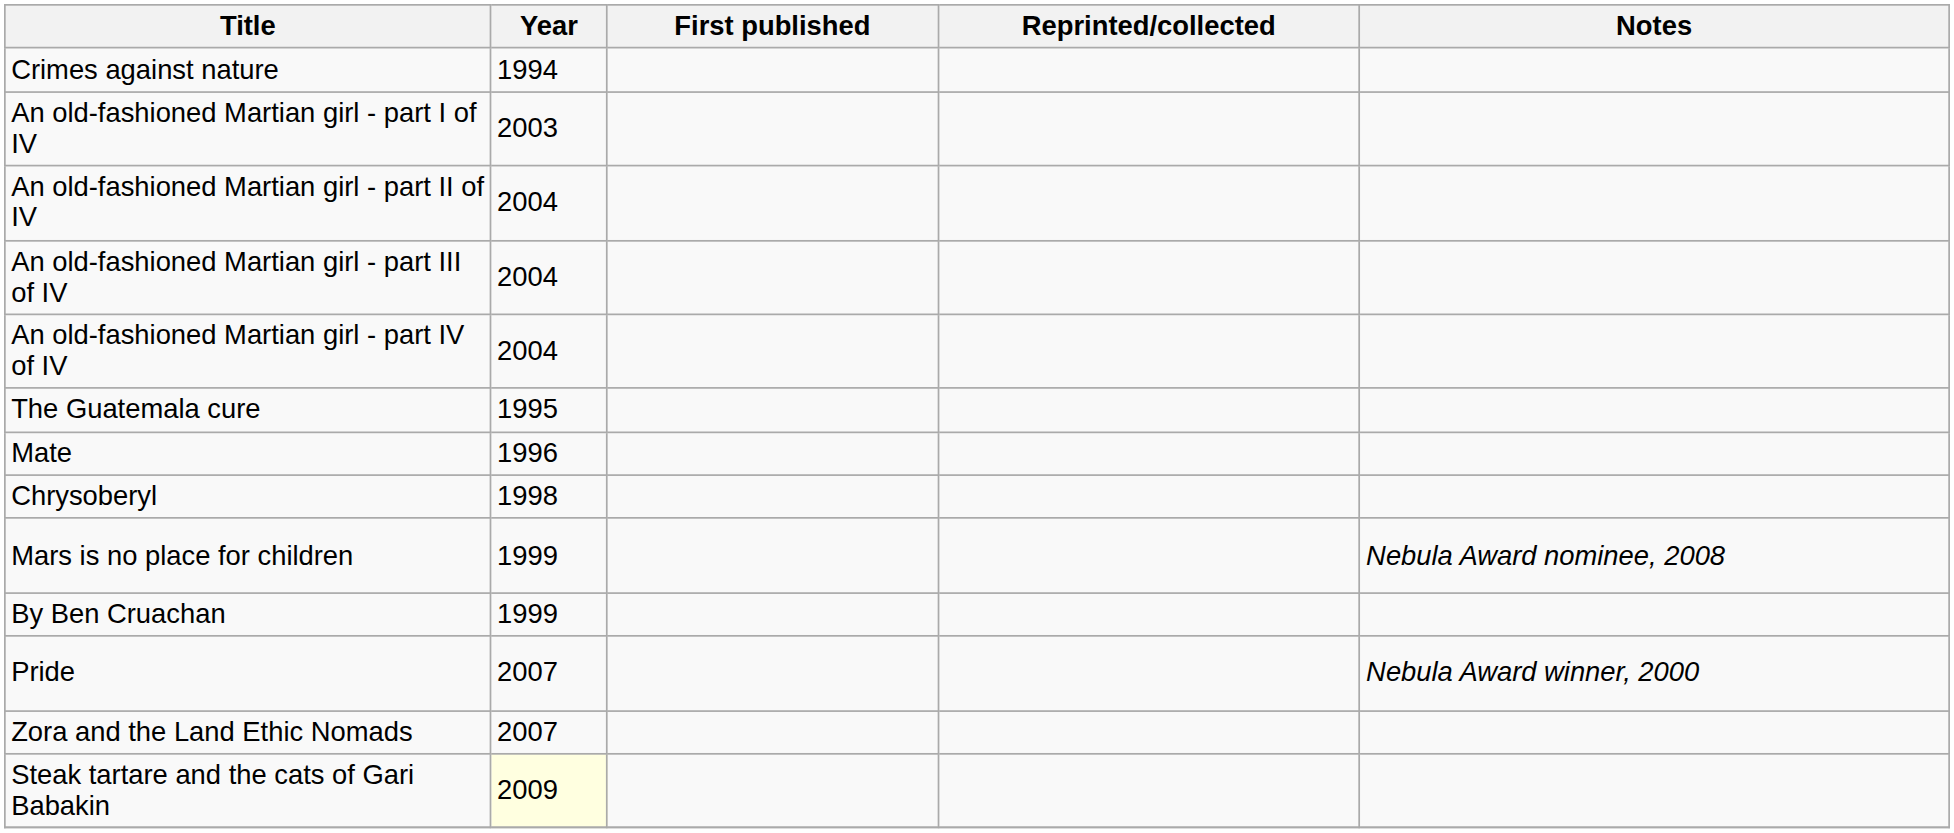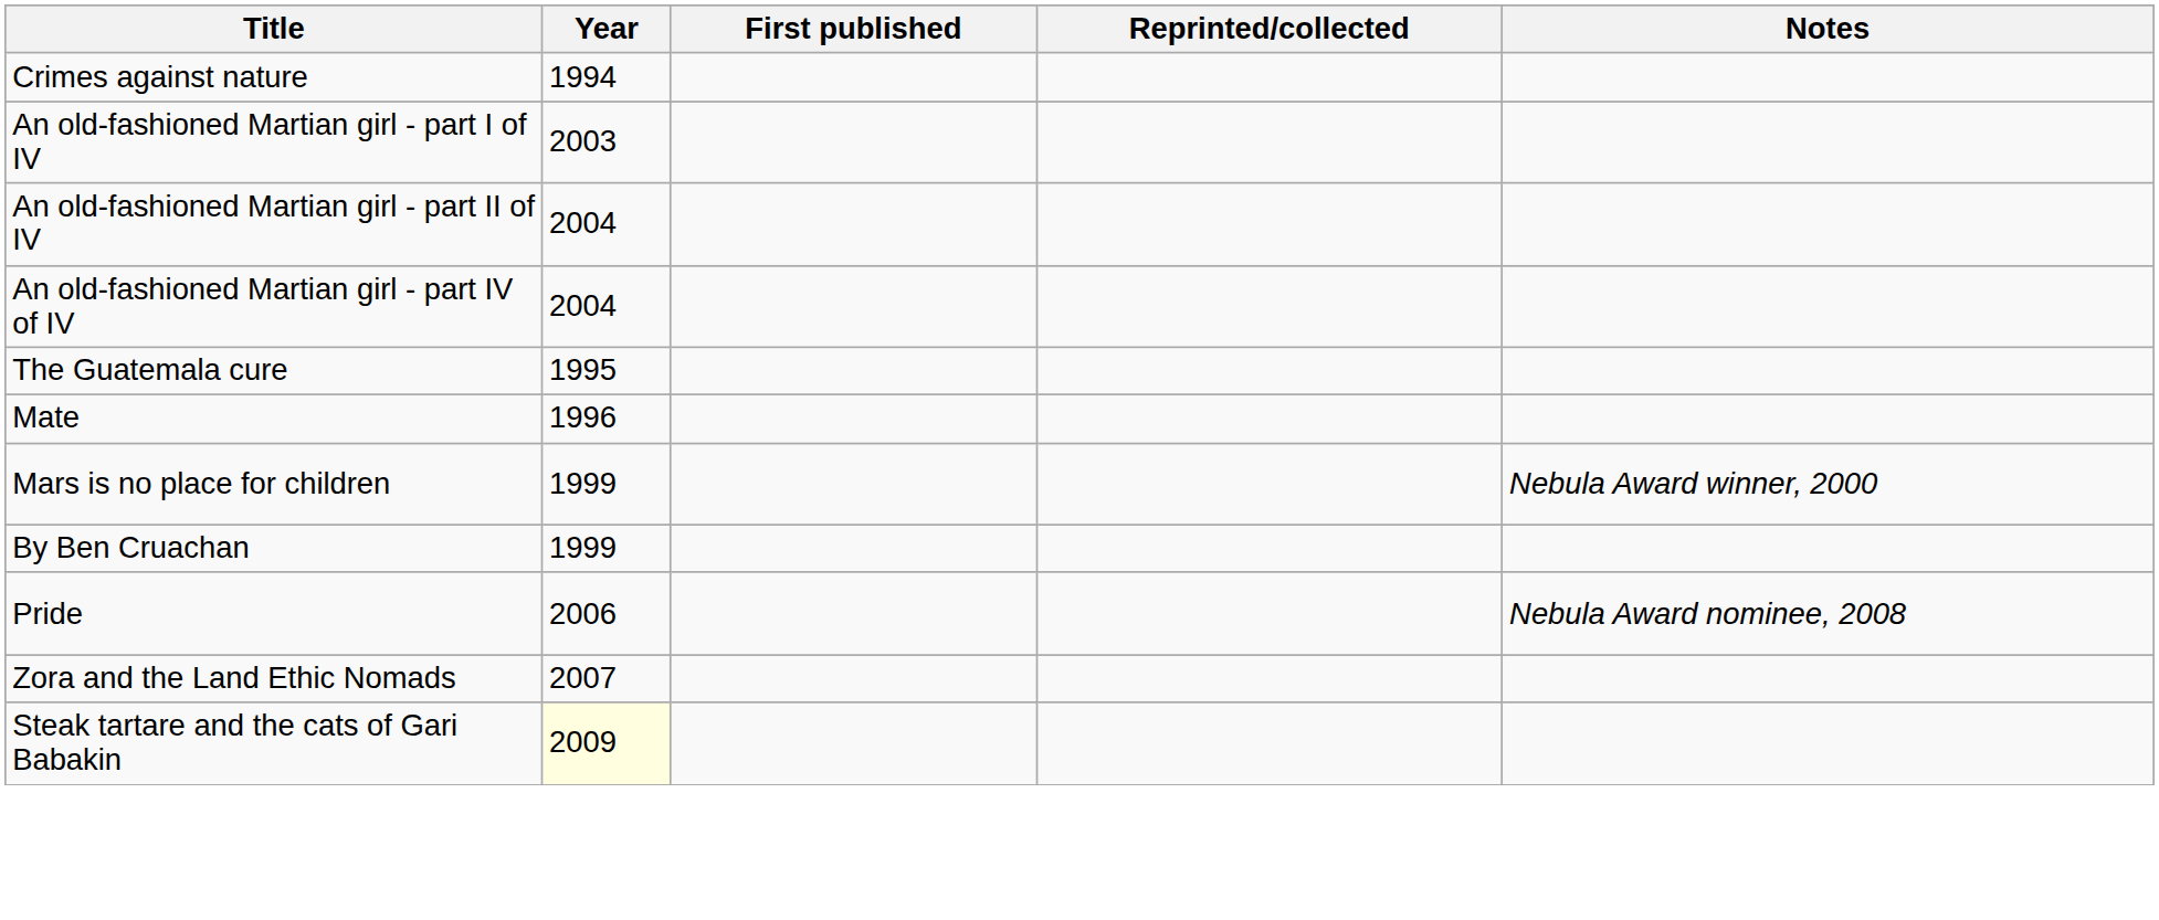- row: An old-fashioned Martian girl - part III of IV | 2004
- row: Chrysoberyl | 1998
Mars is no place for children | Notes: Nebula Award nominee, 2008 -> Nebula Award winner, 2000
Pride | Year: 2007 -> 2006
Pride | Notes: Nebula Award winner, 2000 -> Nebula Award nominee, 2008
